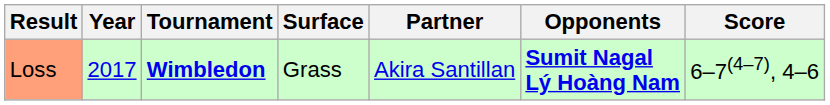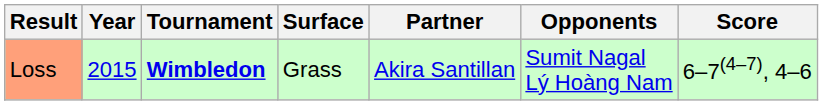Loss | Year: 2017 -> 2015
Loss | Opponents: bold -> normal
